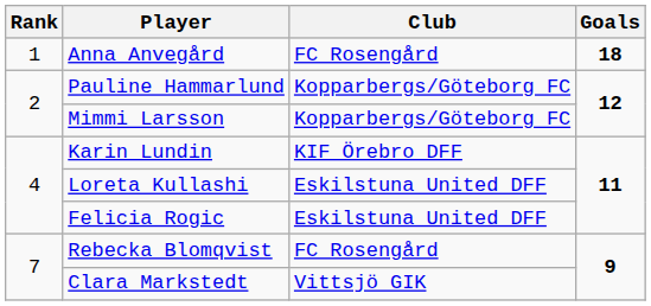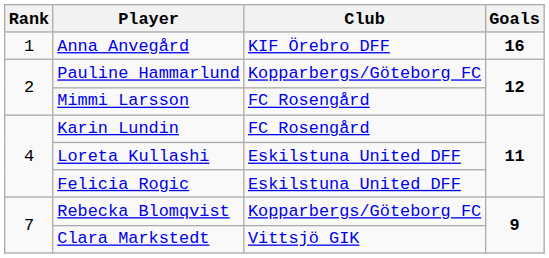Anna Anvegård | Club: FC Rosengård -> KIF Örebro DFF
Anna Anvegård | Goals: 18 -> 16
Mimmi Larsson | Club: Kopparbergs/Göteborg FC -> FC Rosengård
Karin Lundin | Club: KIF Örebro DFF -> FC Rosengård
Rebecka Blomqvist | Club: FC Rosengård -> Kopparbergs/Göteborg FC
